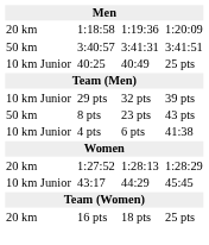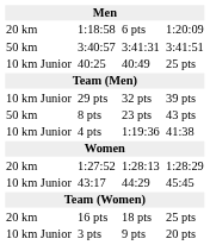1:18:58 | column 5: 1:19:36 -> 6 pts
4 pts | column 5: 6 pts -> 1:19:36
+ row: 10 km Junior | 3 pts | 9 pts | 20 pts
